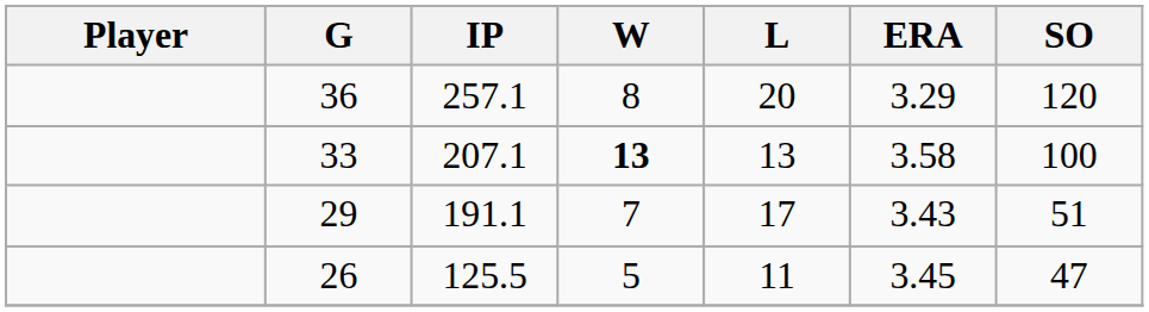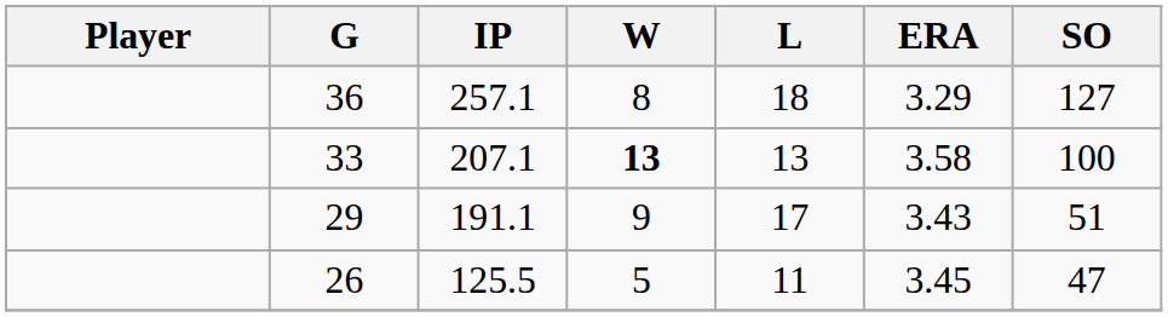36 | L: 20 -> 18
36 | SO: 120 -> 127
29 | W: 7 -> 9
